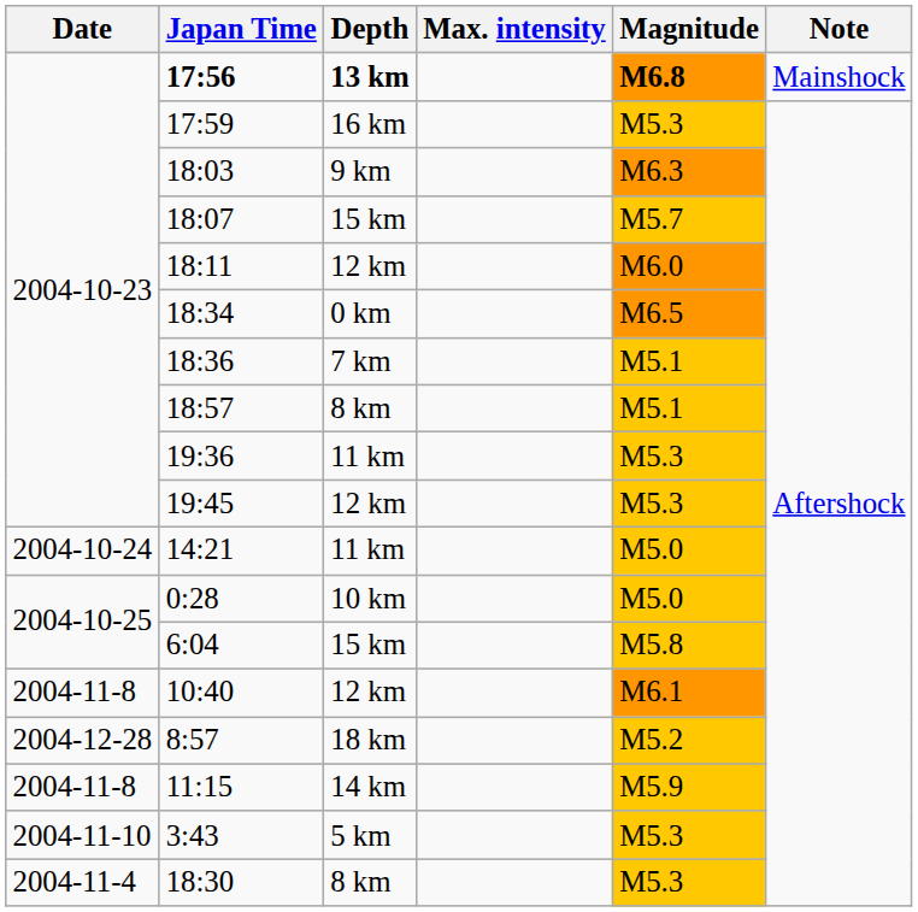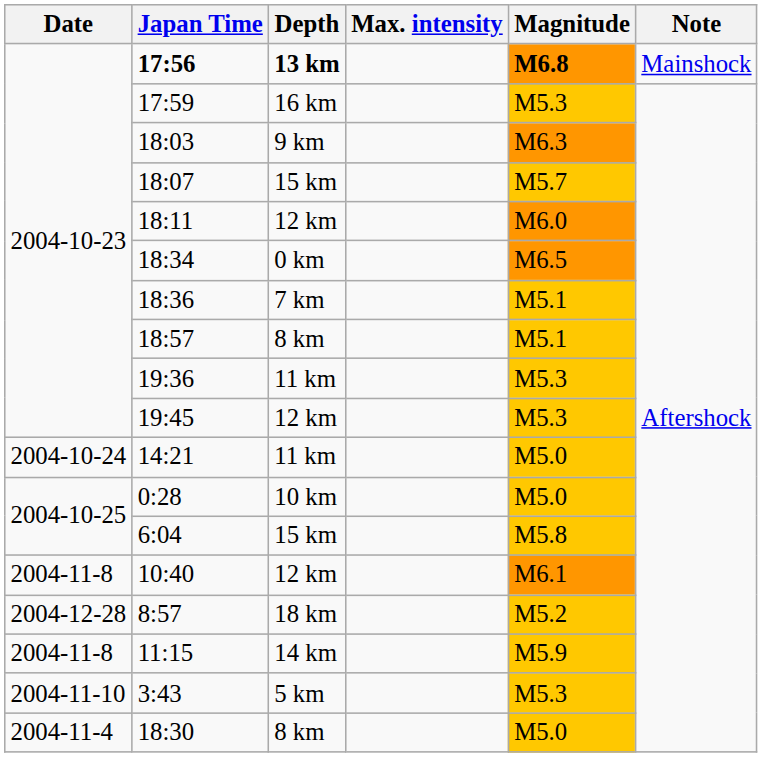18:30 | Magnitude: M5.3 -> M5.0
